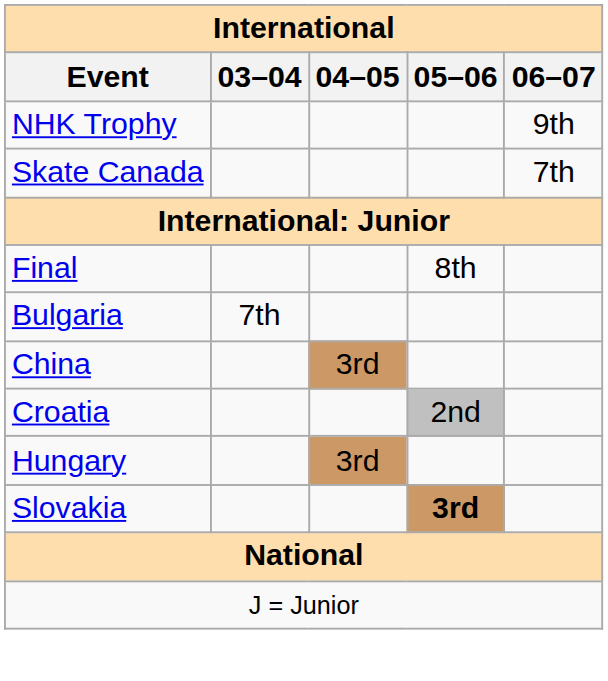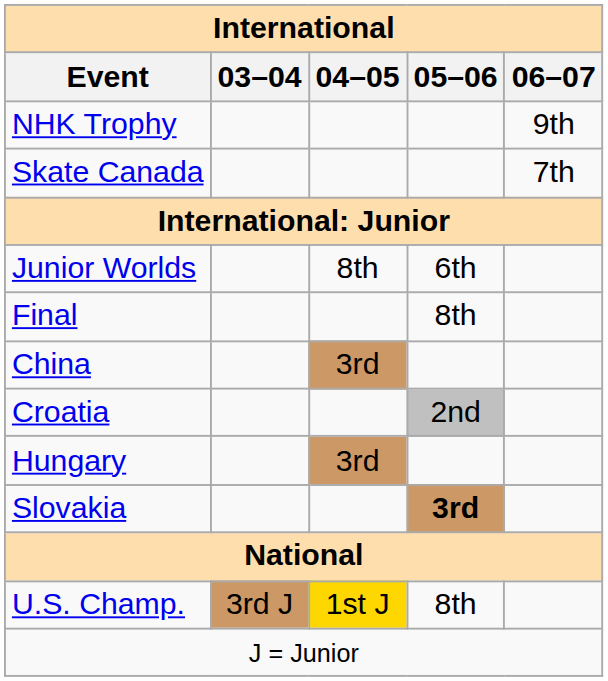+ row: Junior Worlds | 8th | 6th
- row: Bulgaria | 7th
+ row: U.S. Champ. | 3rd J | 1st J | 8th
